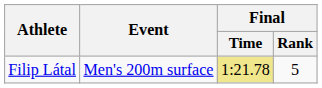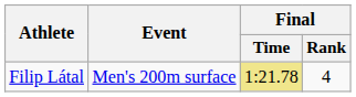Filip Látal | Final / Rank: 5 -> 4
